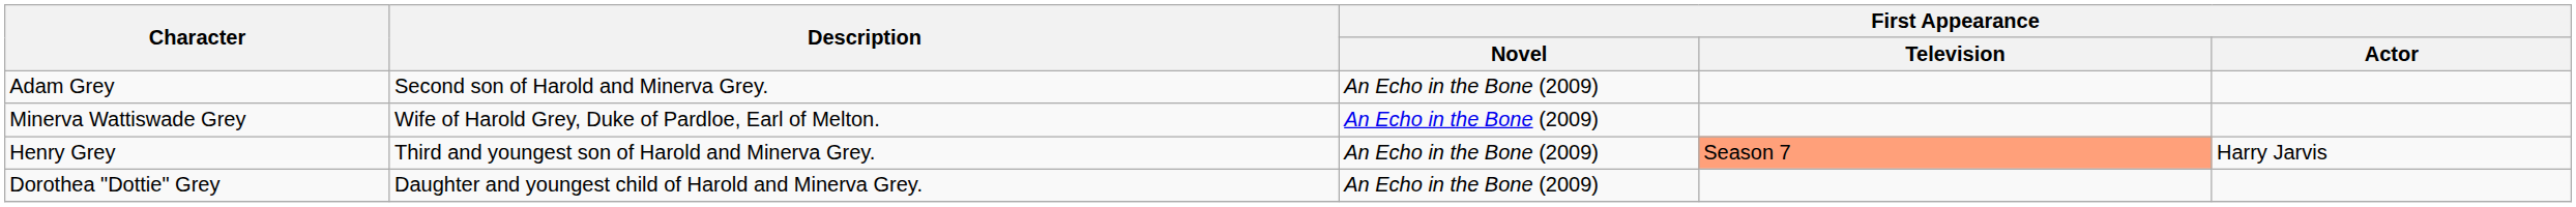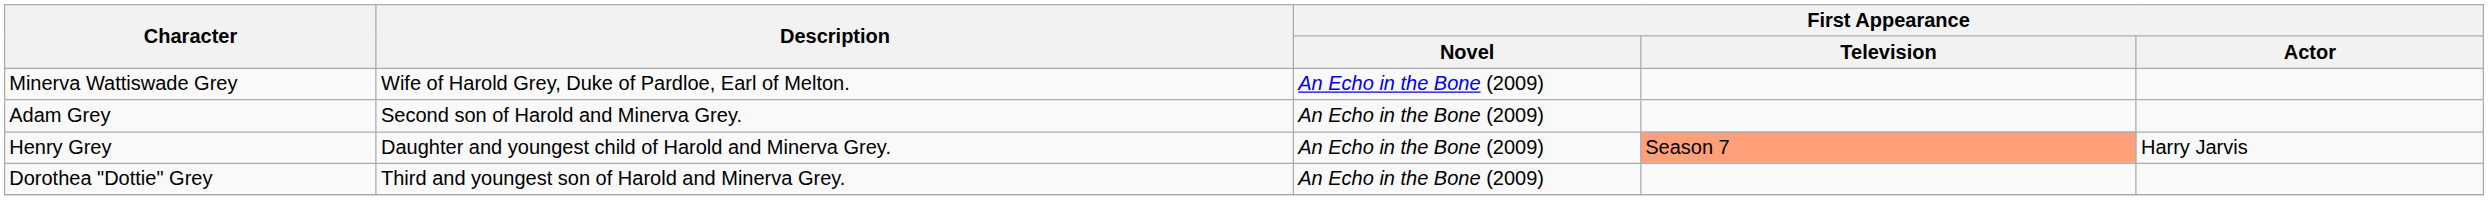rows swapped: Minerva Wattiswade Grey <-> Adam Grey
Henry Grey | Description: Third and youngest son of Harold and Minerva Grey. -> Daughter and youngest child of Harold and Minerva Grey.
Dorothea "Dottie" Grey | Description: Daughter and youngest child of Harold and Minerva Grey. -> Third and youngest son of Harold and Minerva Grey.
